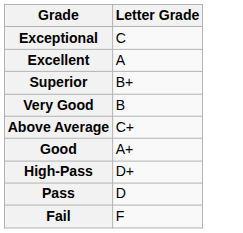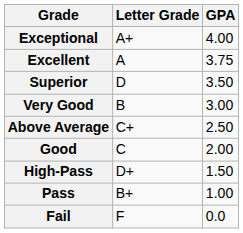+ column: GPA | 4.00 | 3.75 | 3.50 | 3.00 | 2.50 | 2.00 | 1.50 | 1.00 | 0.0
Exceptional | Letter Grade: C -> A+
Superior | Letter Grade: B+ -> D
Good | Letter Grade: A+ -> C
Pass | Letter Grade: D -> B+
